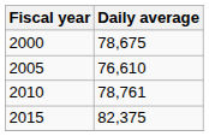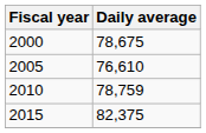2010 | Daily average: 78,761 -> 78,759
